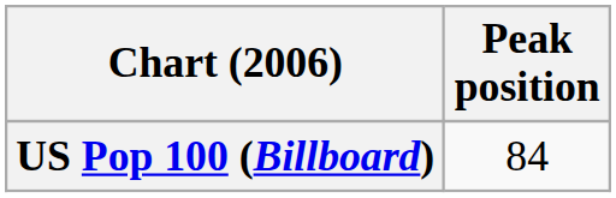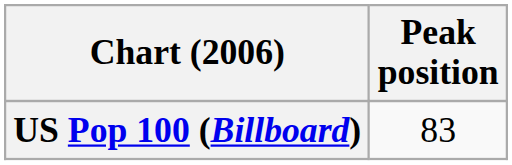US Pop 100 (Billboard) | Peak position: 84 -> 83
